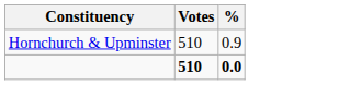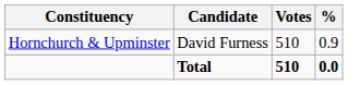+ column: Candidate | David Furness | Total
